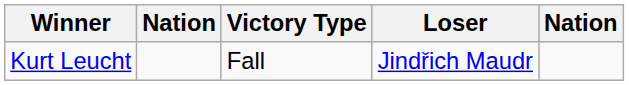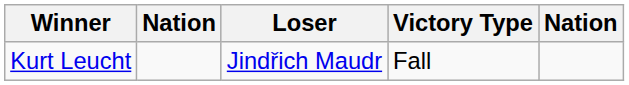columns swapped: Victory Type <-> Loser
